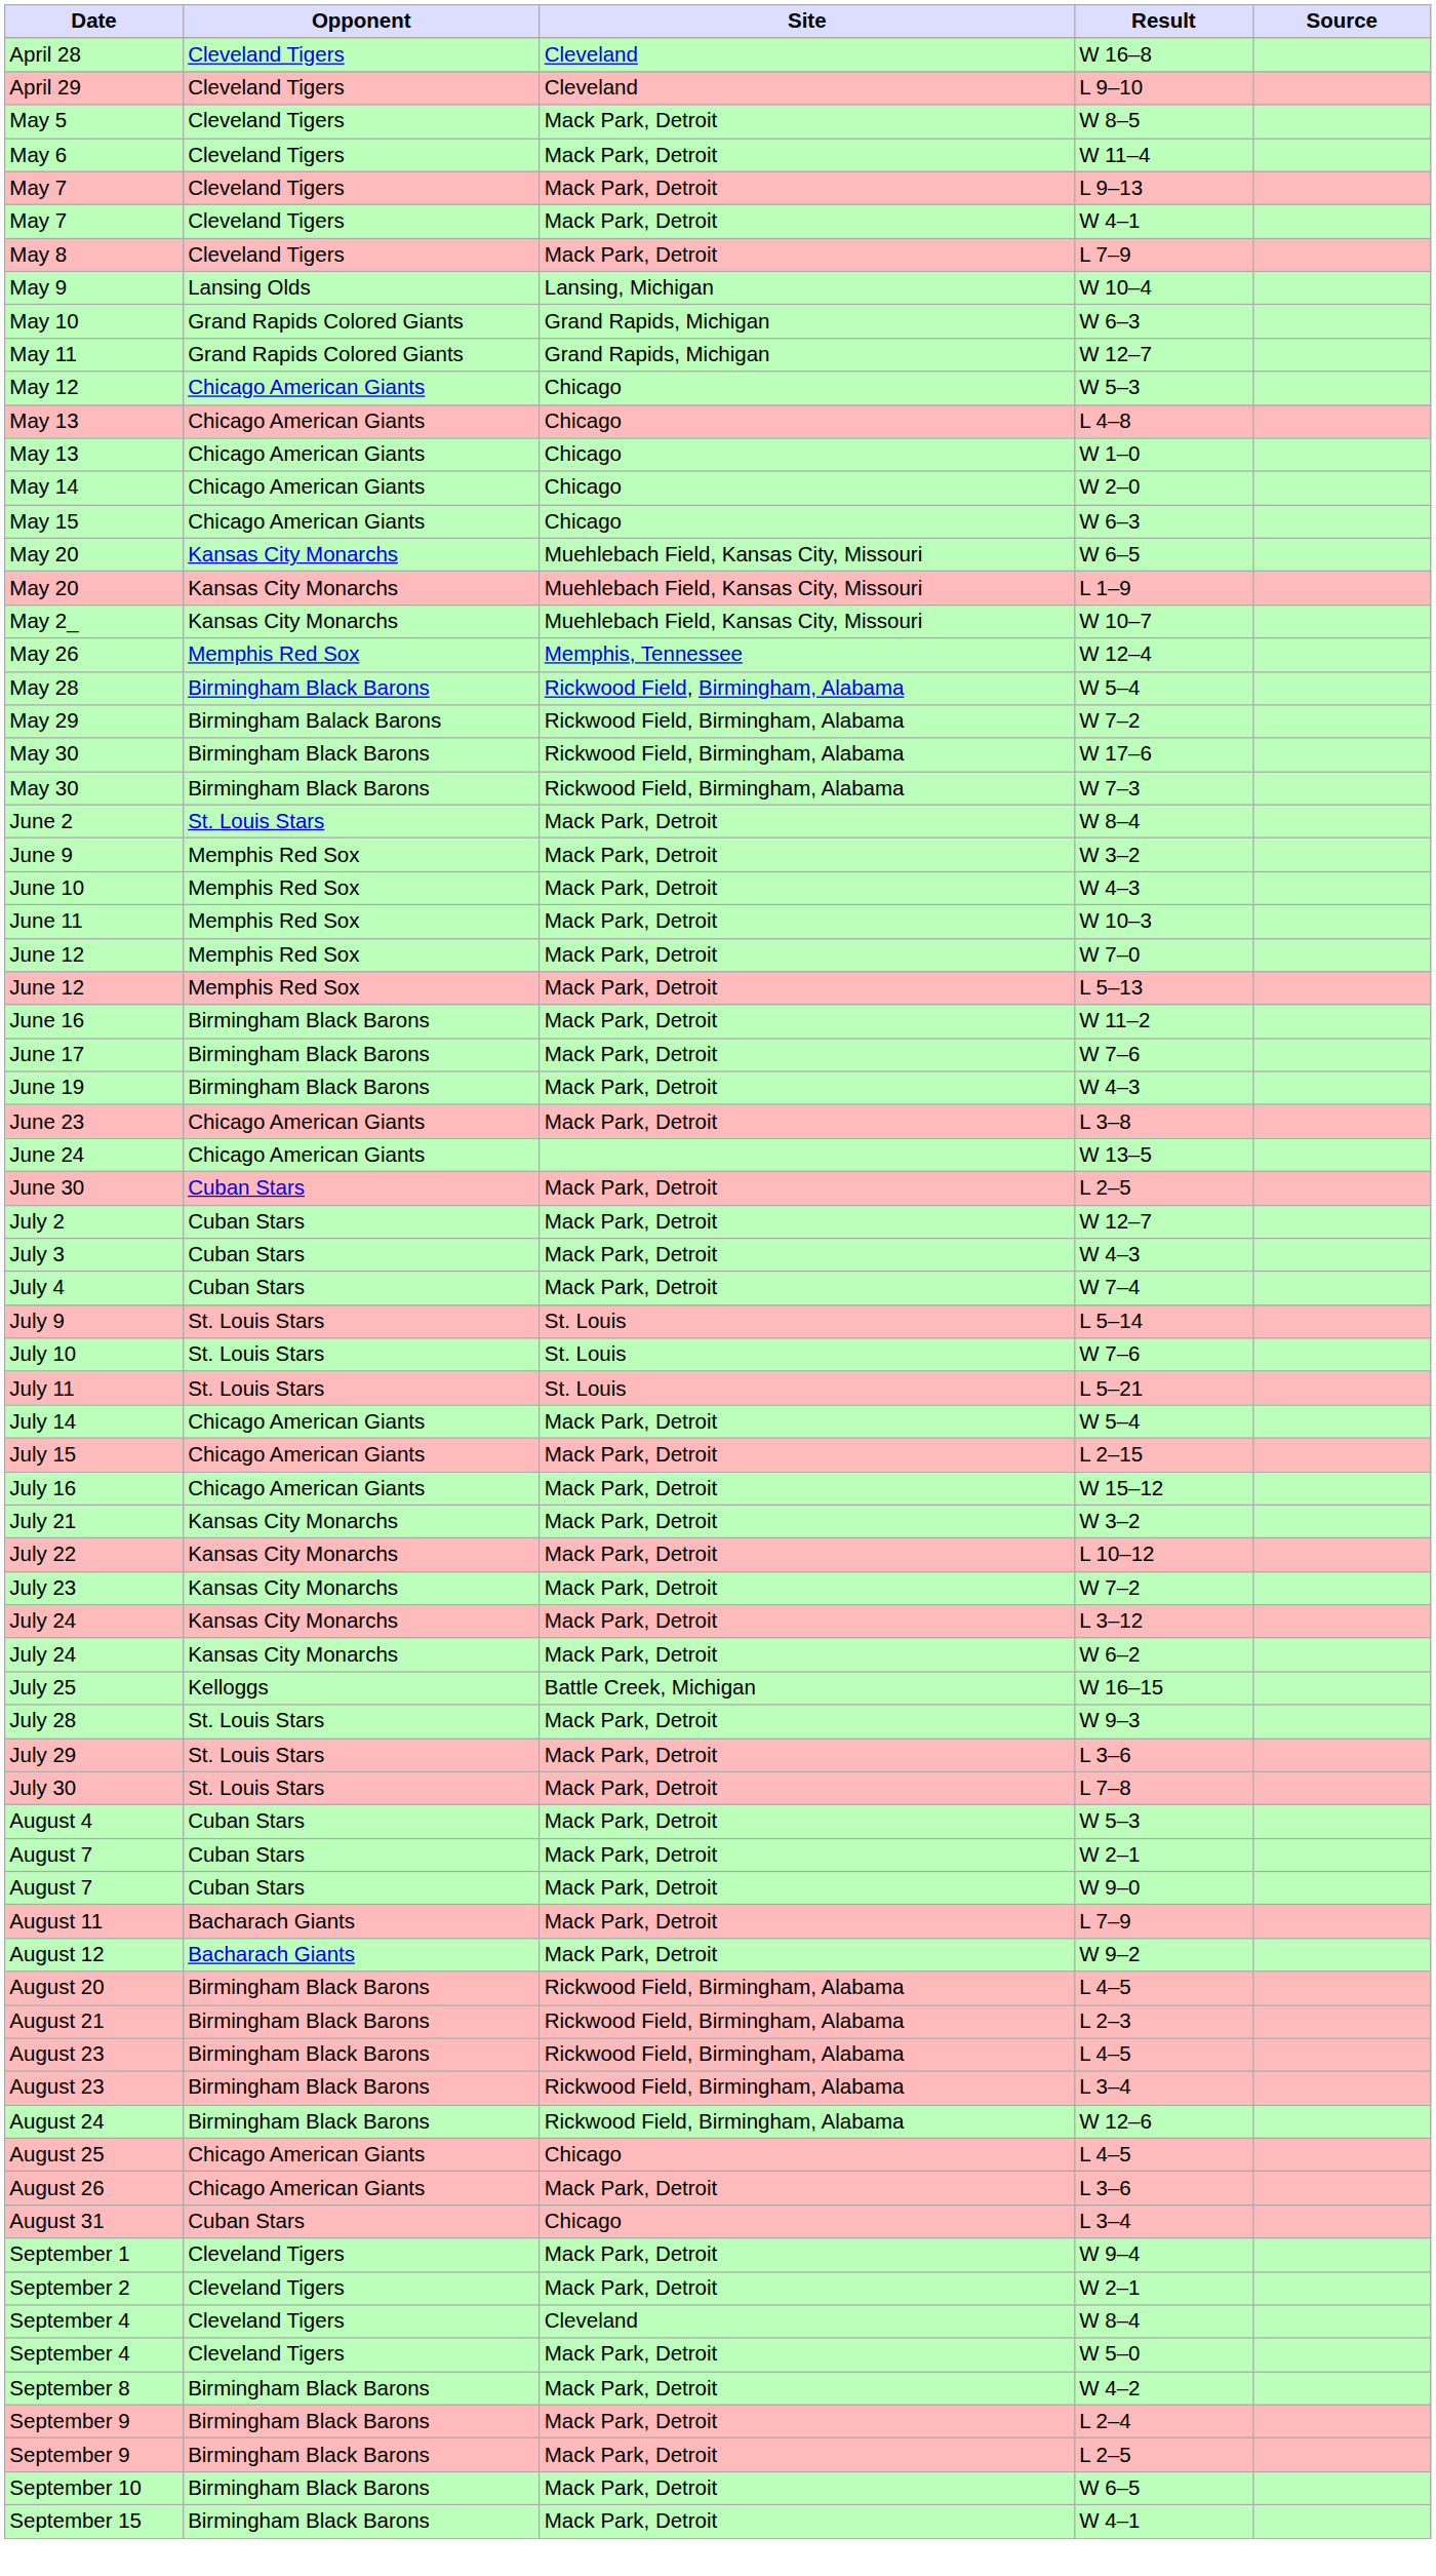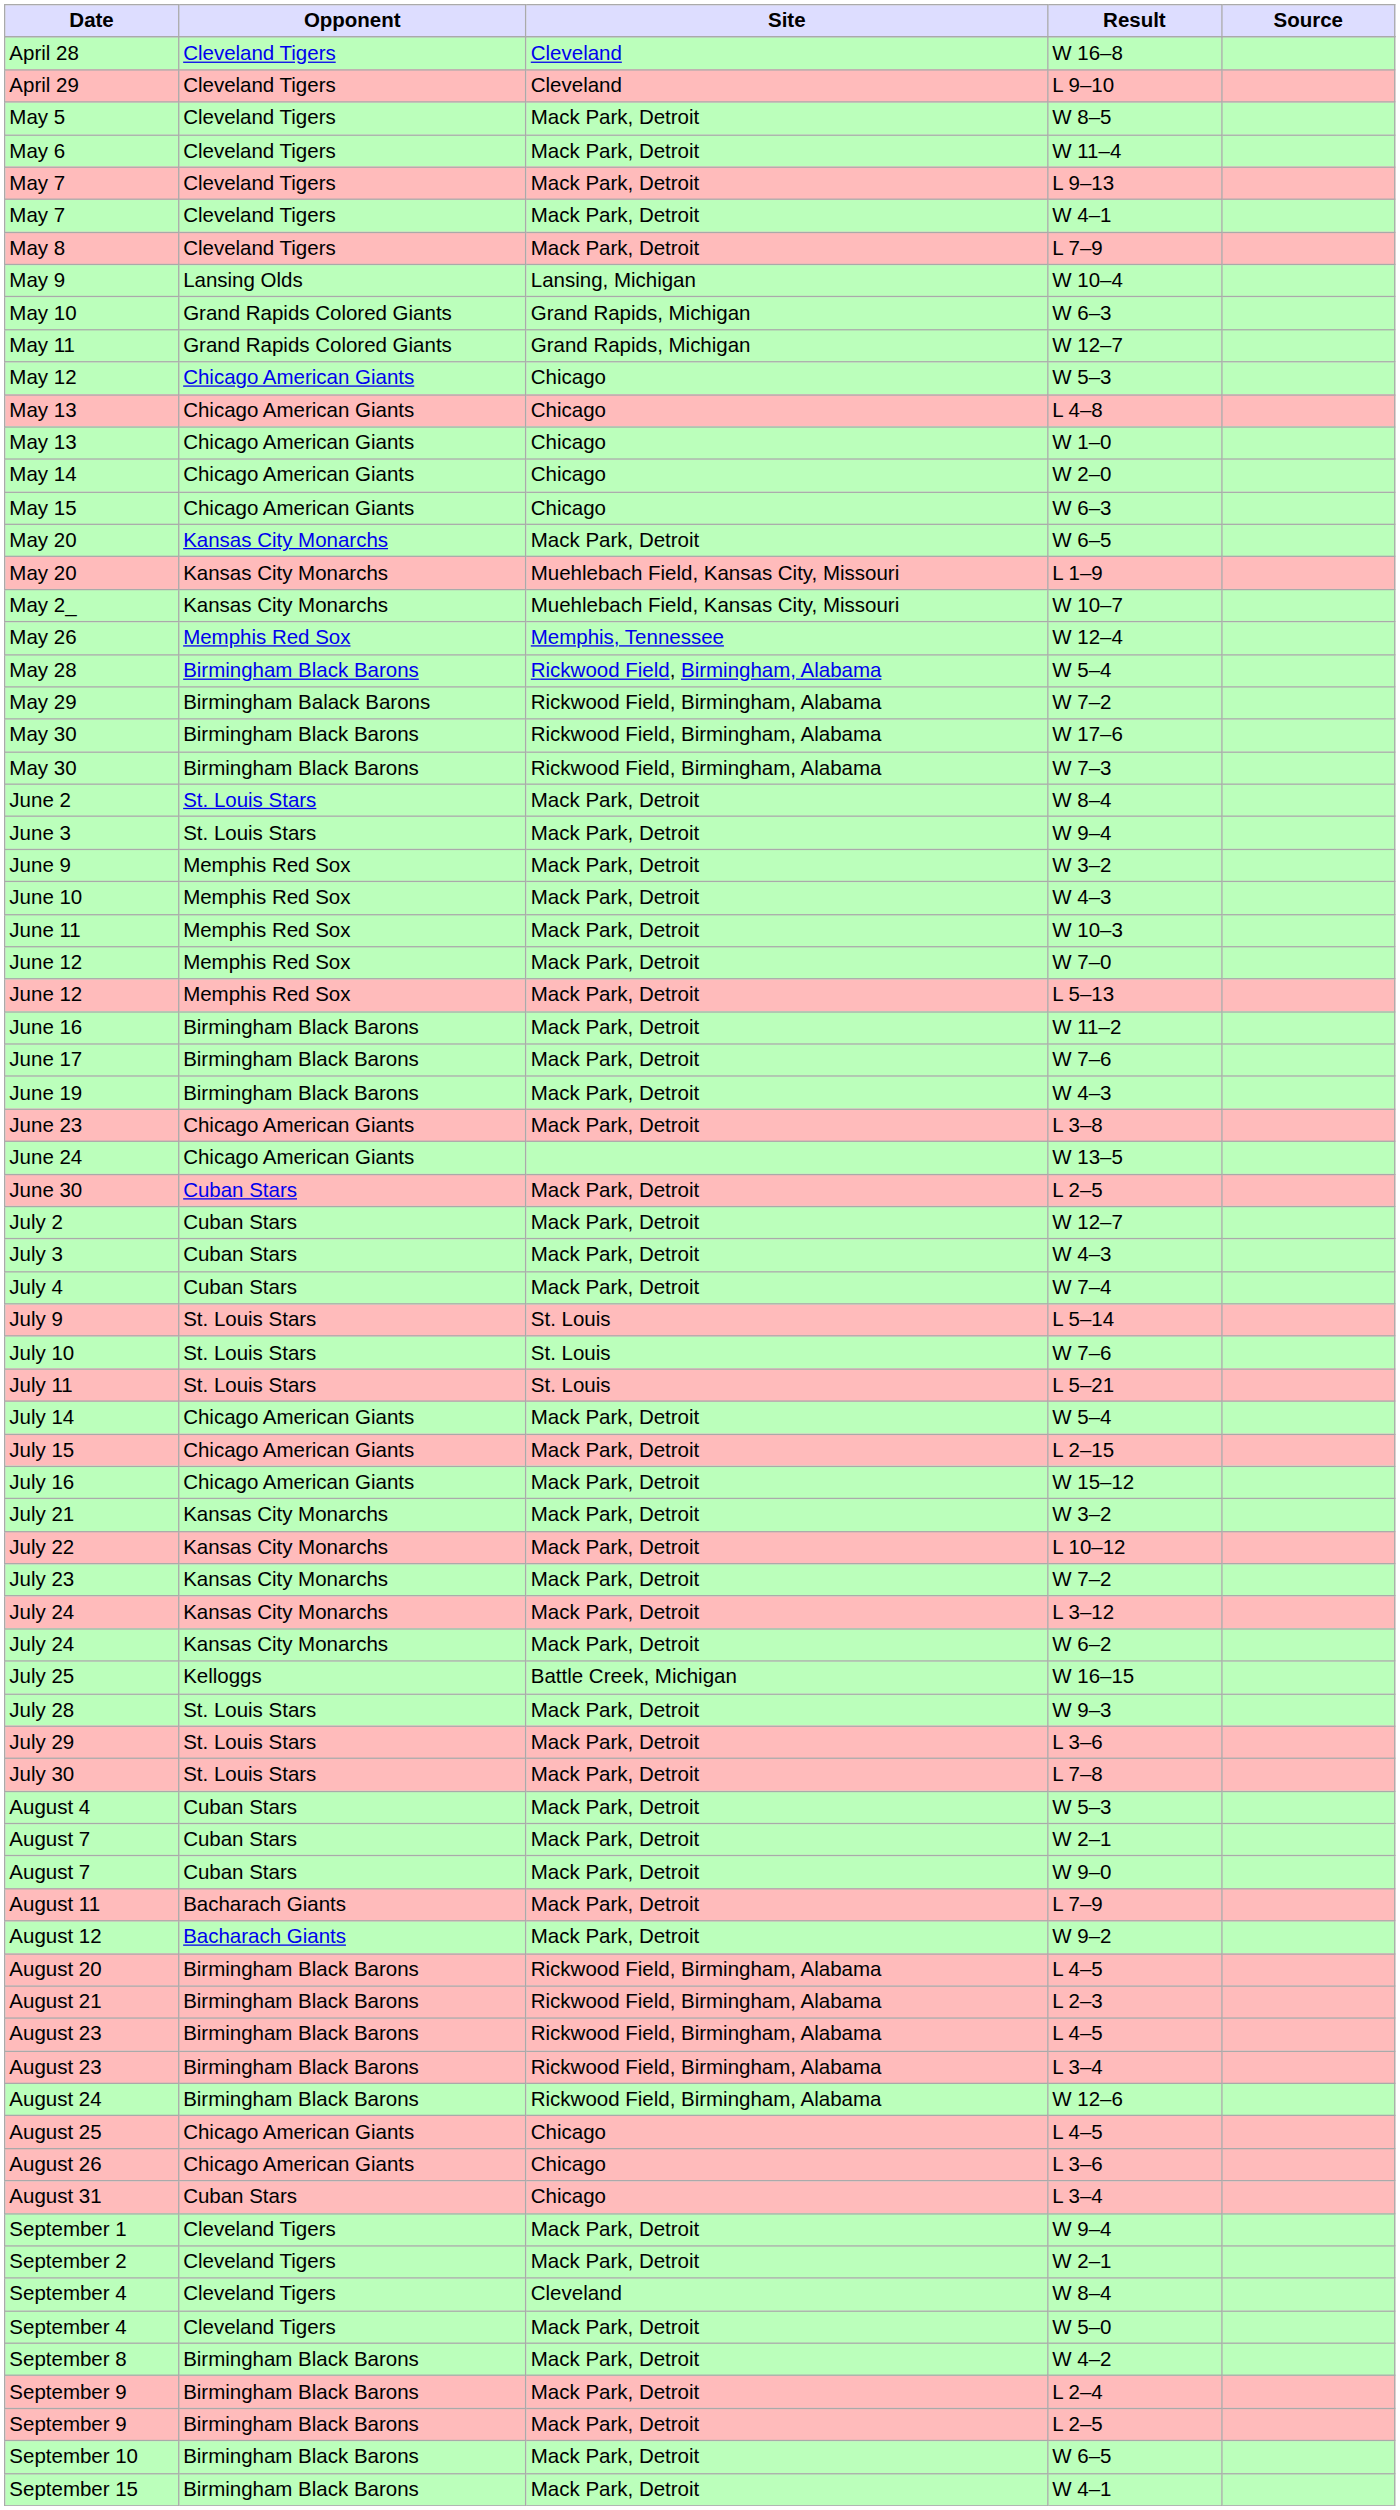May 20 / W 6–5 | Site: Muehlebach Field, Kansas City, Missouri -> Mack Park, Detroit
+ row: June 3 | St. Louis Stars | Mack Park, Detroit | W 9–4
August 26 | Site: Mack Park, Detroit -> Chicago
